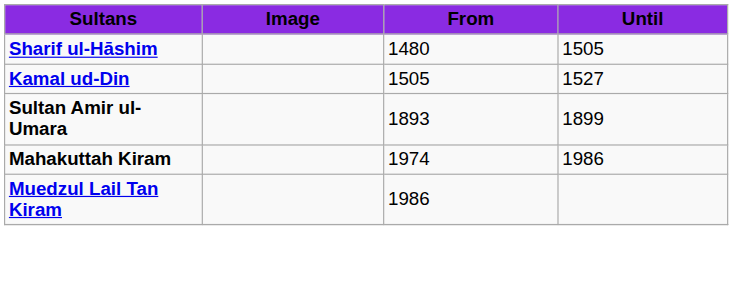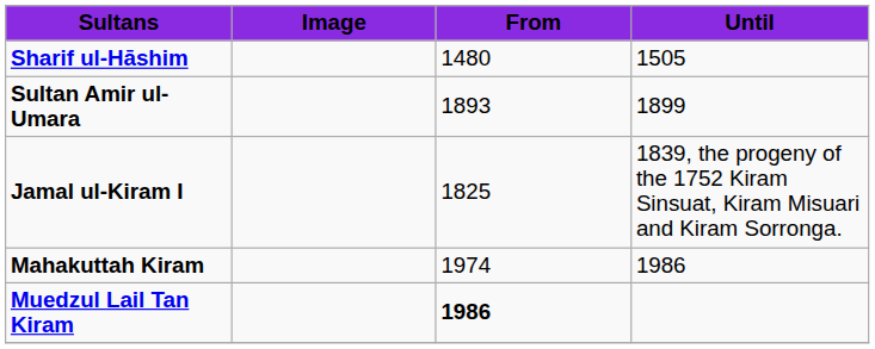- row: Kamal ud-Din | 1505 | 1527
+ row: Jamal ul-Kiram I | 1825 | 1839, the progeny of the 1752 Kiram Sinsuat, Kiram Misuari and Kiram Sorronga.
Muedzul Lail Tan Kiram | From: normal -> bold
